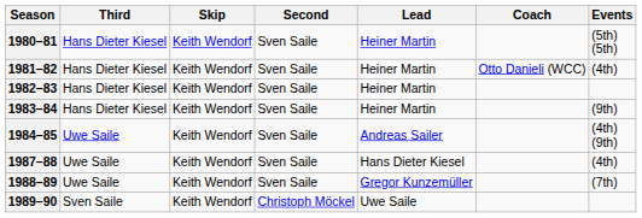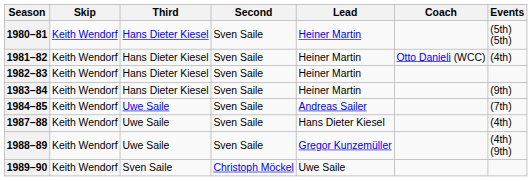columns swapped: Skip <-> Third
1984–85 | Events: (4th) (9th) -> (7th)
1988–89 | Events: (7th) -> (4th) (9th)
